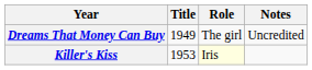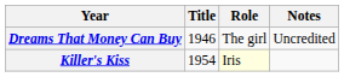Dreams That Money Can Buy | Title: 1949 -> 1946
Killer's Kiss | Title: 1953 -> 1954
